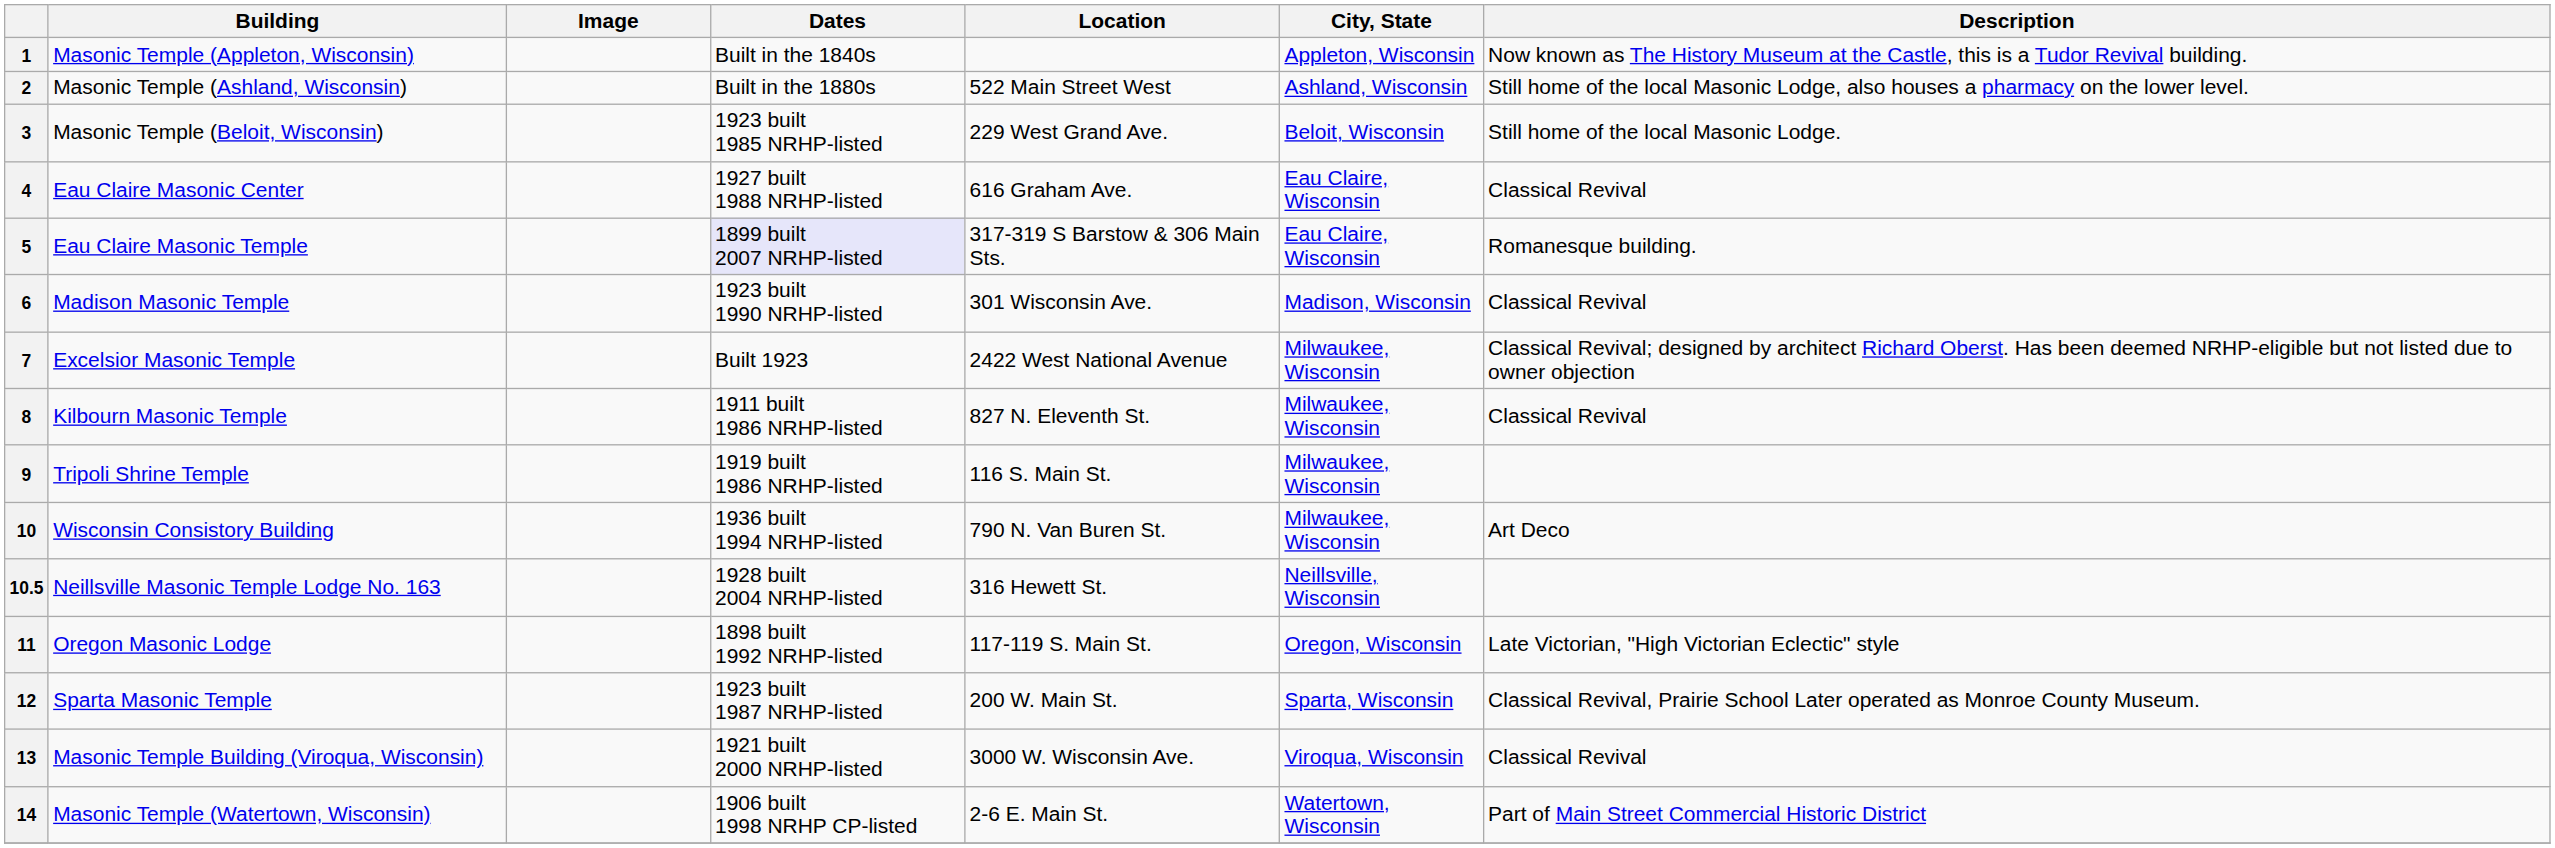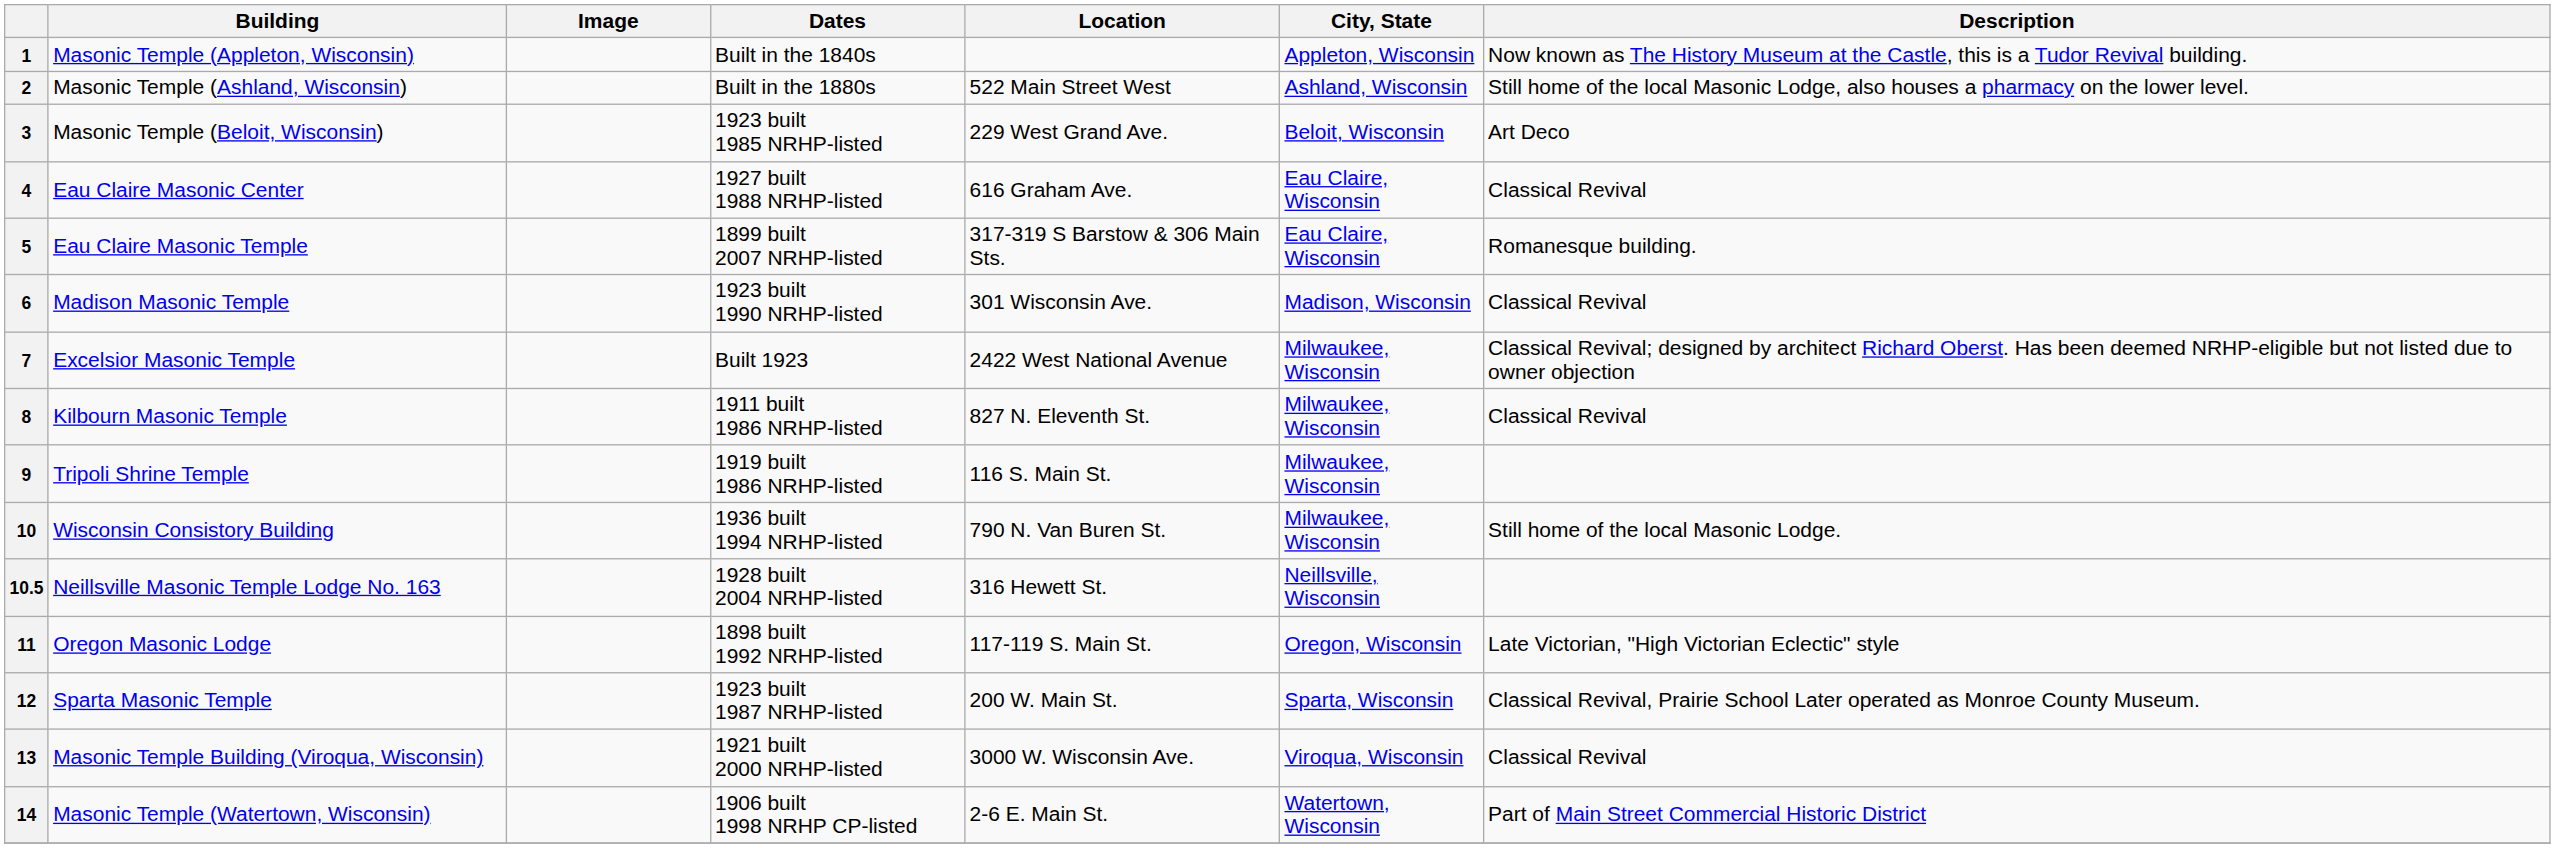3 | Description: Still home of the local Masonic Lodge. -> Art Deco
5 | Dates: lavender background -> no background
10 | Description: Art Deco -> Still home of the local Masonic Lodge.
